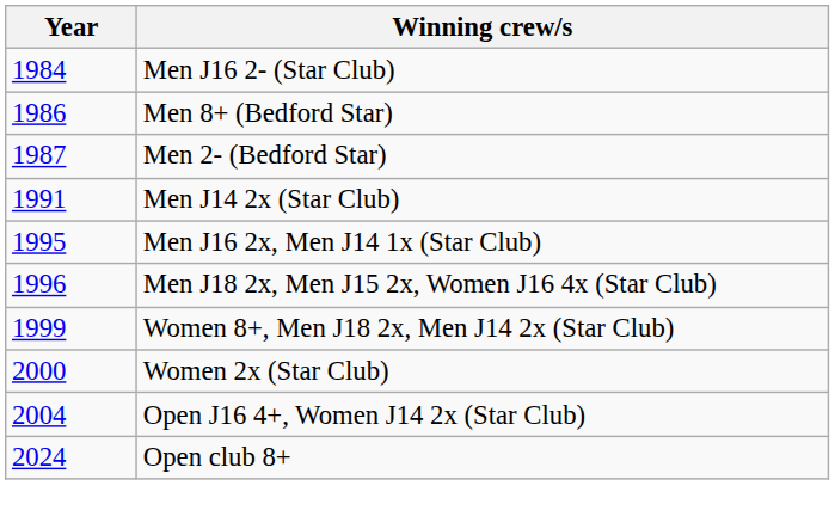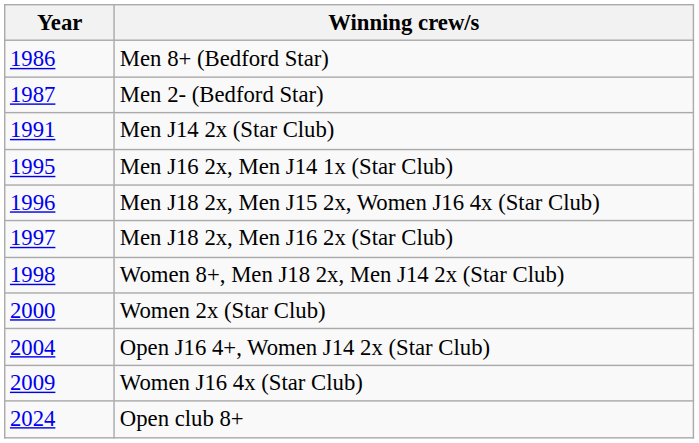- row: 1984 | Men J16 2- (Star Club)
+ row: 1997 | Men J18 2x, Men J16 2x (Star Club)
Women 8+, Men J18 2x, Men J14 2x (Star Club) | Year: 1999 -> 1998
+ row: 2009 | Women J16 4x (Star Club)
